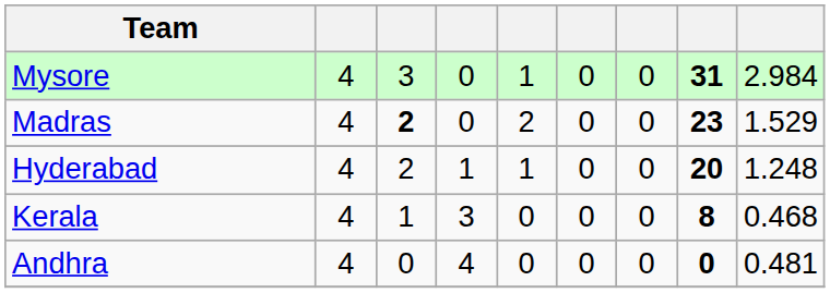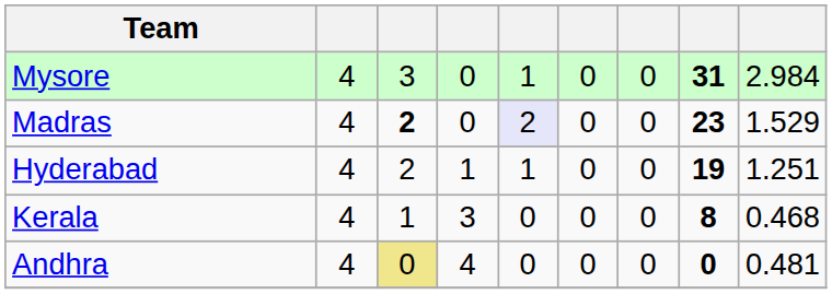Madras | column 5: no background -> lavender background
Hyderabad | column 8: 20 -> 19
Hyderabad | column 9: 1.248 -> 1.251
Andhra | column 3: no background -> khaki background
